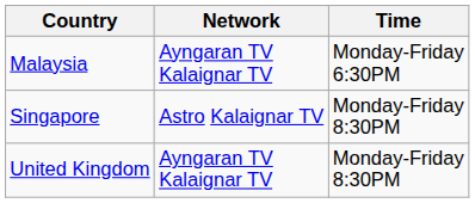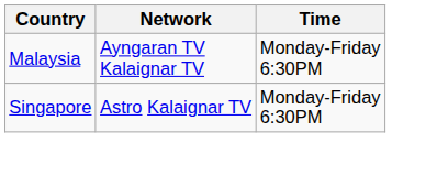Singapore | Time: Monday-Friday 8:30PM -> Monday-Friday 6:30PM
- row: United Kingdom | Ayngaran TV Kalaignar TV | Monday-Friday 8:30PM
